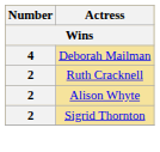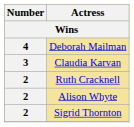+ row: 3 | Claudia Karvan
